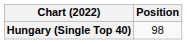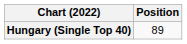Hungary (Single Top 40) | Position: 98 -> 89
